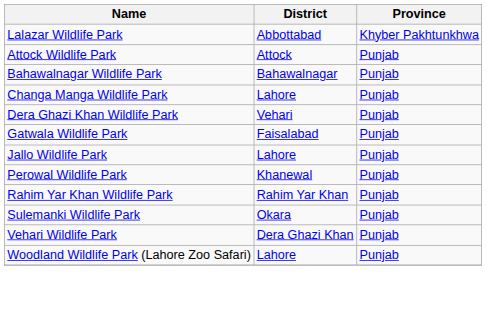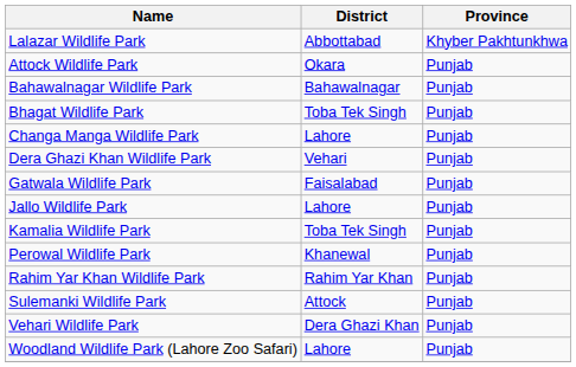Attock Wildlife Park | District: Attock -> Okara
+ row: Bhagat Wildlife Park | Toba Tek Singh | Punjab
+ row: Kamalia Wildlife Park | Toba Tek Singh | Punjab
Sulemanki Wildlife Park | District: Okara -> Attock
